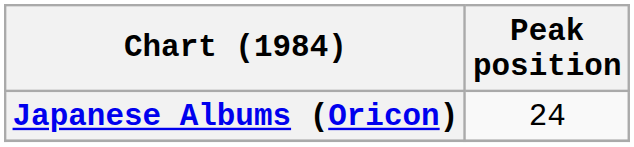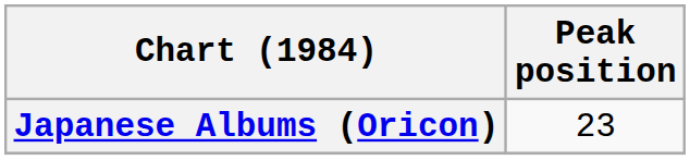Japanese Albums (Oricon) | Peak position: 24 -> 23
